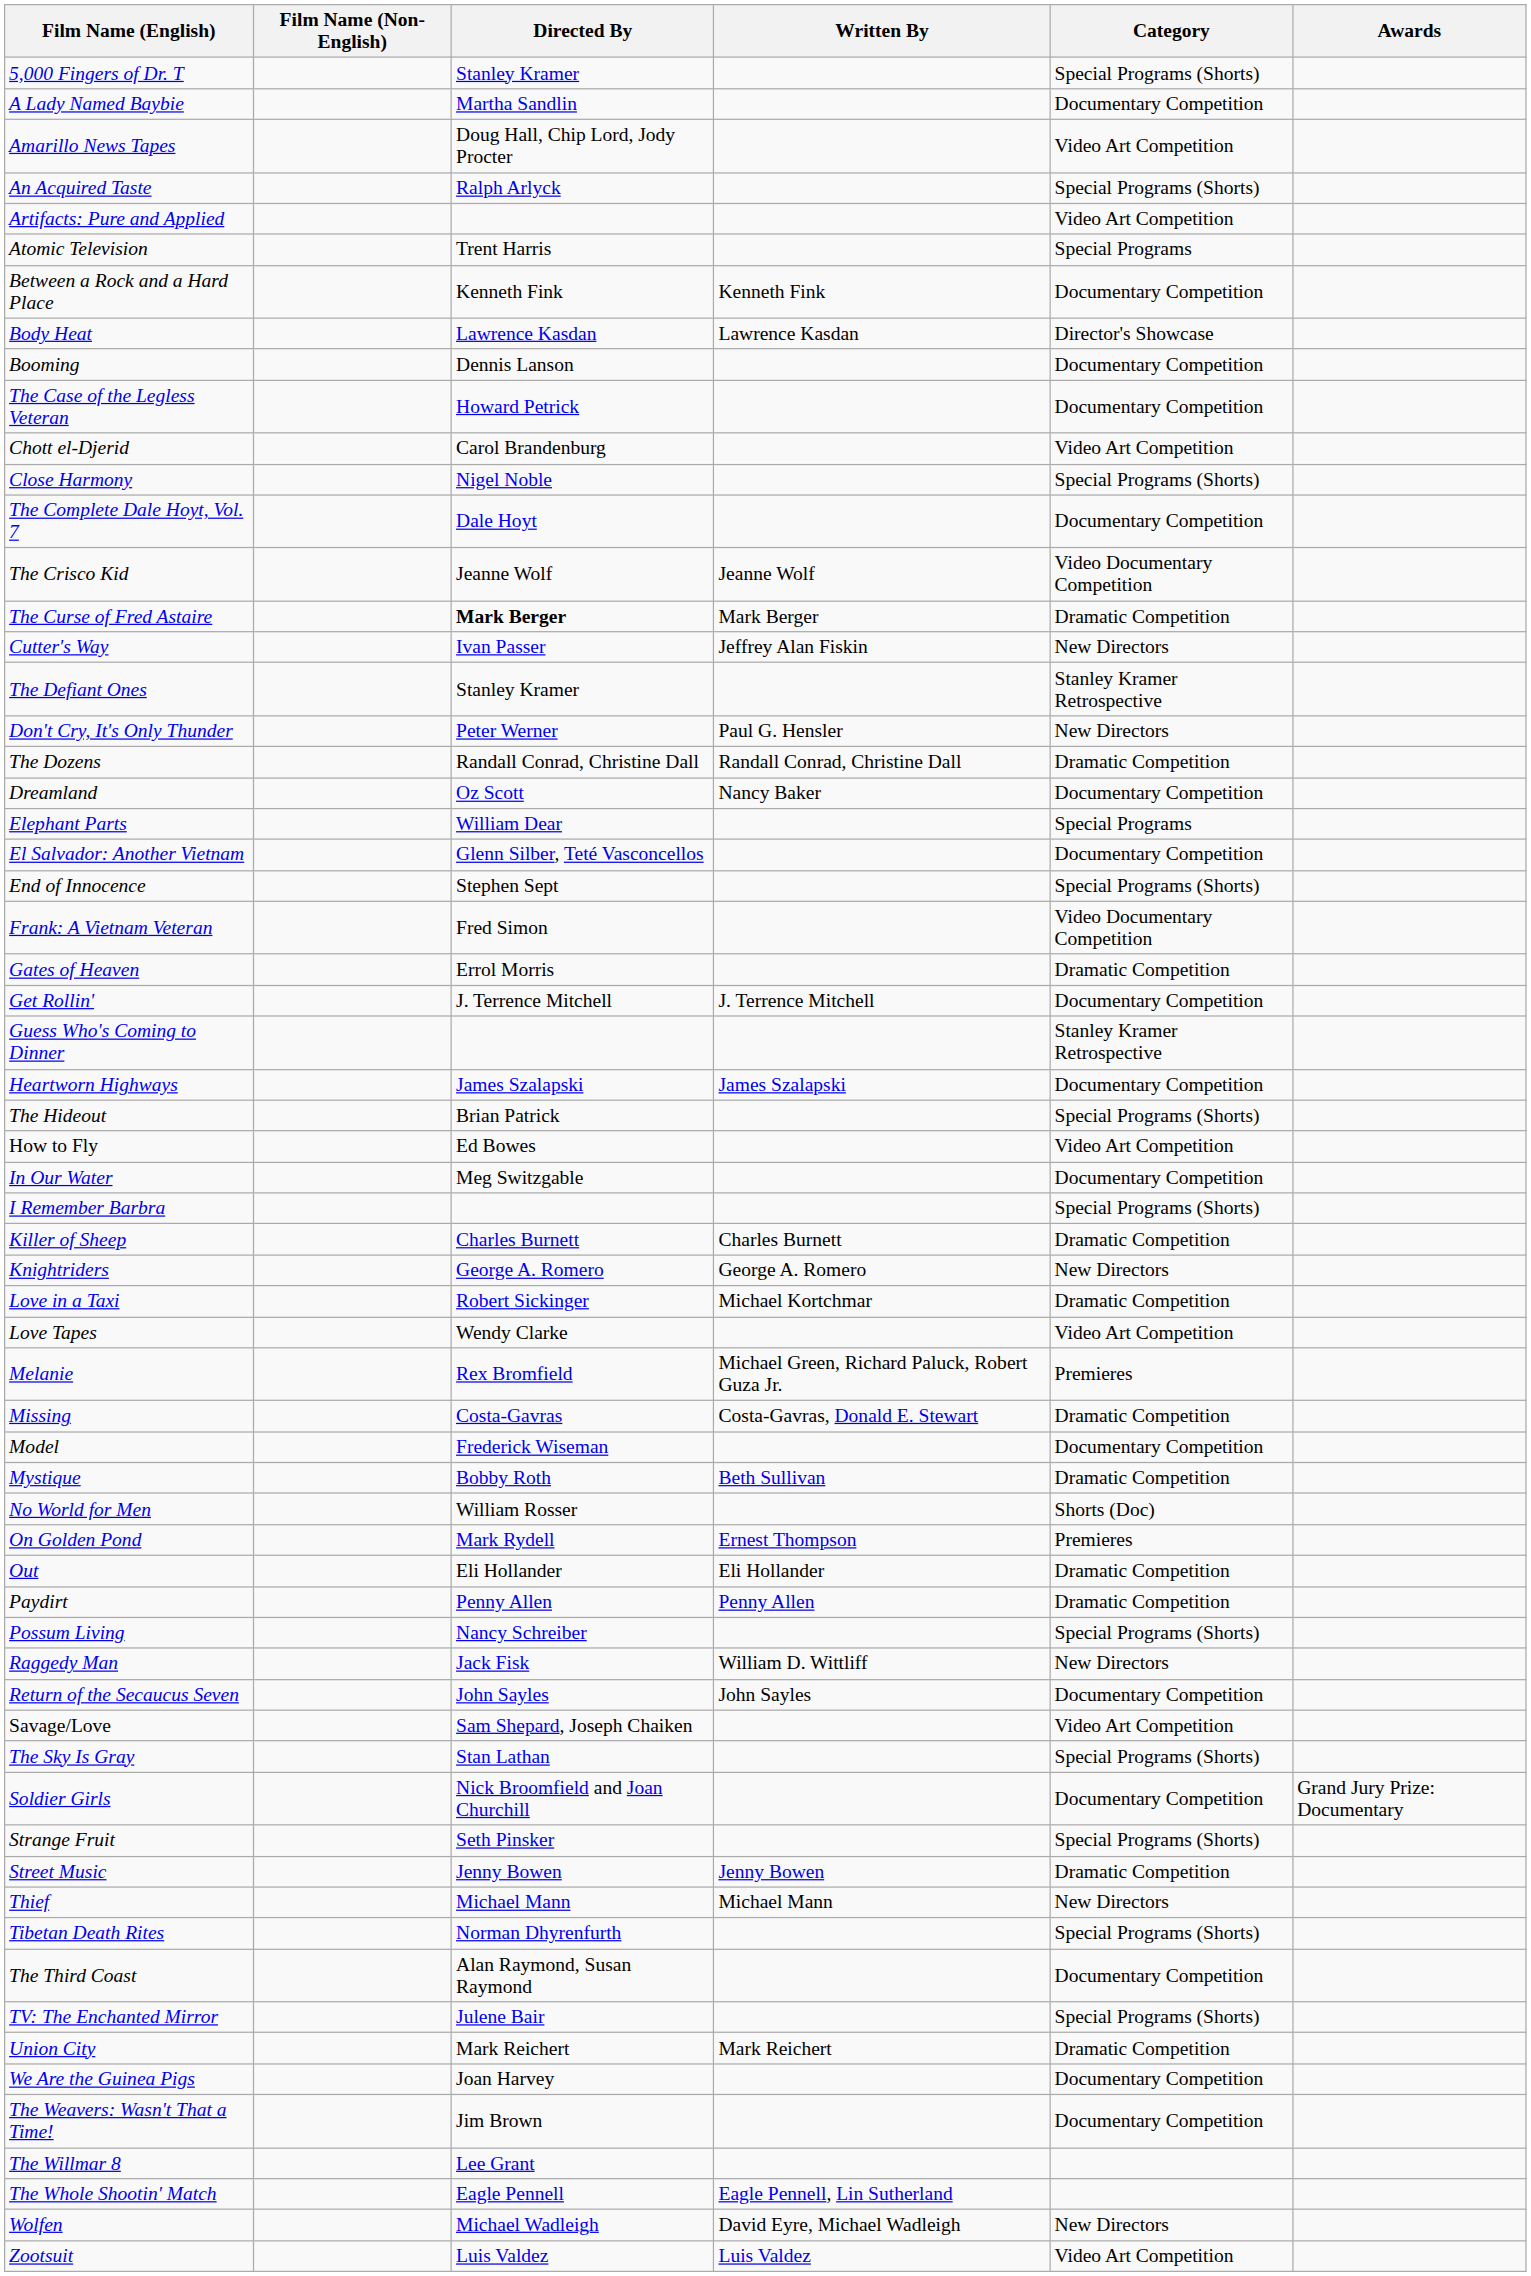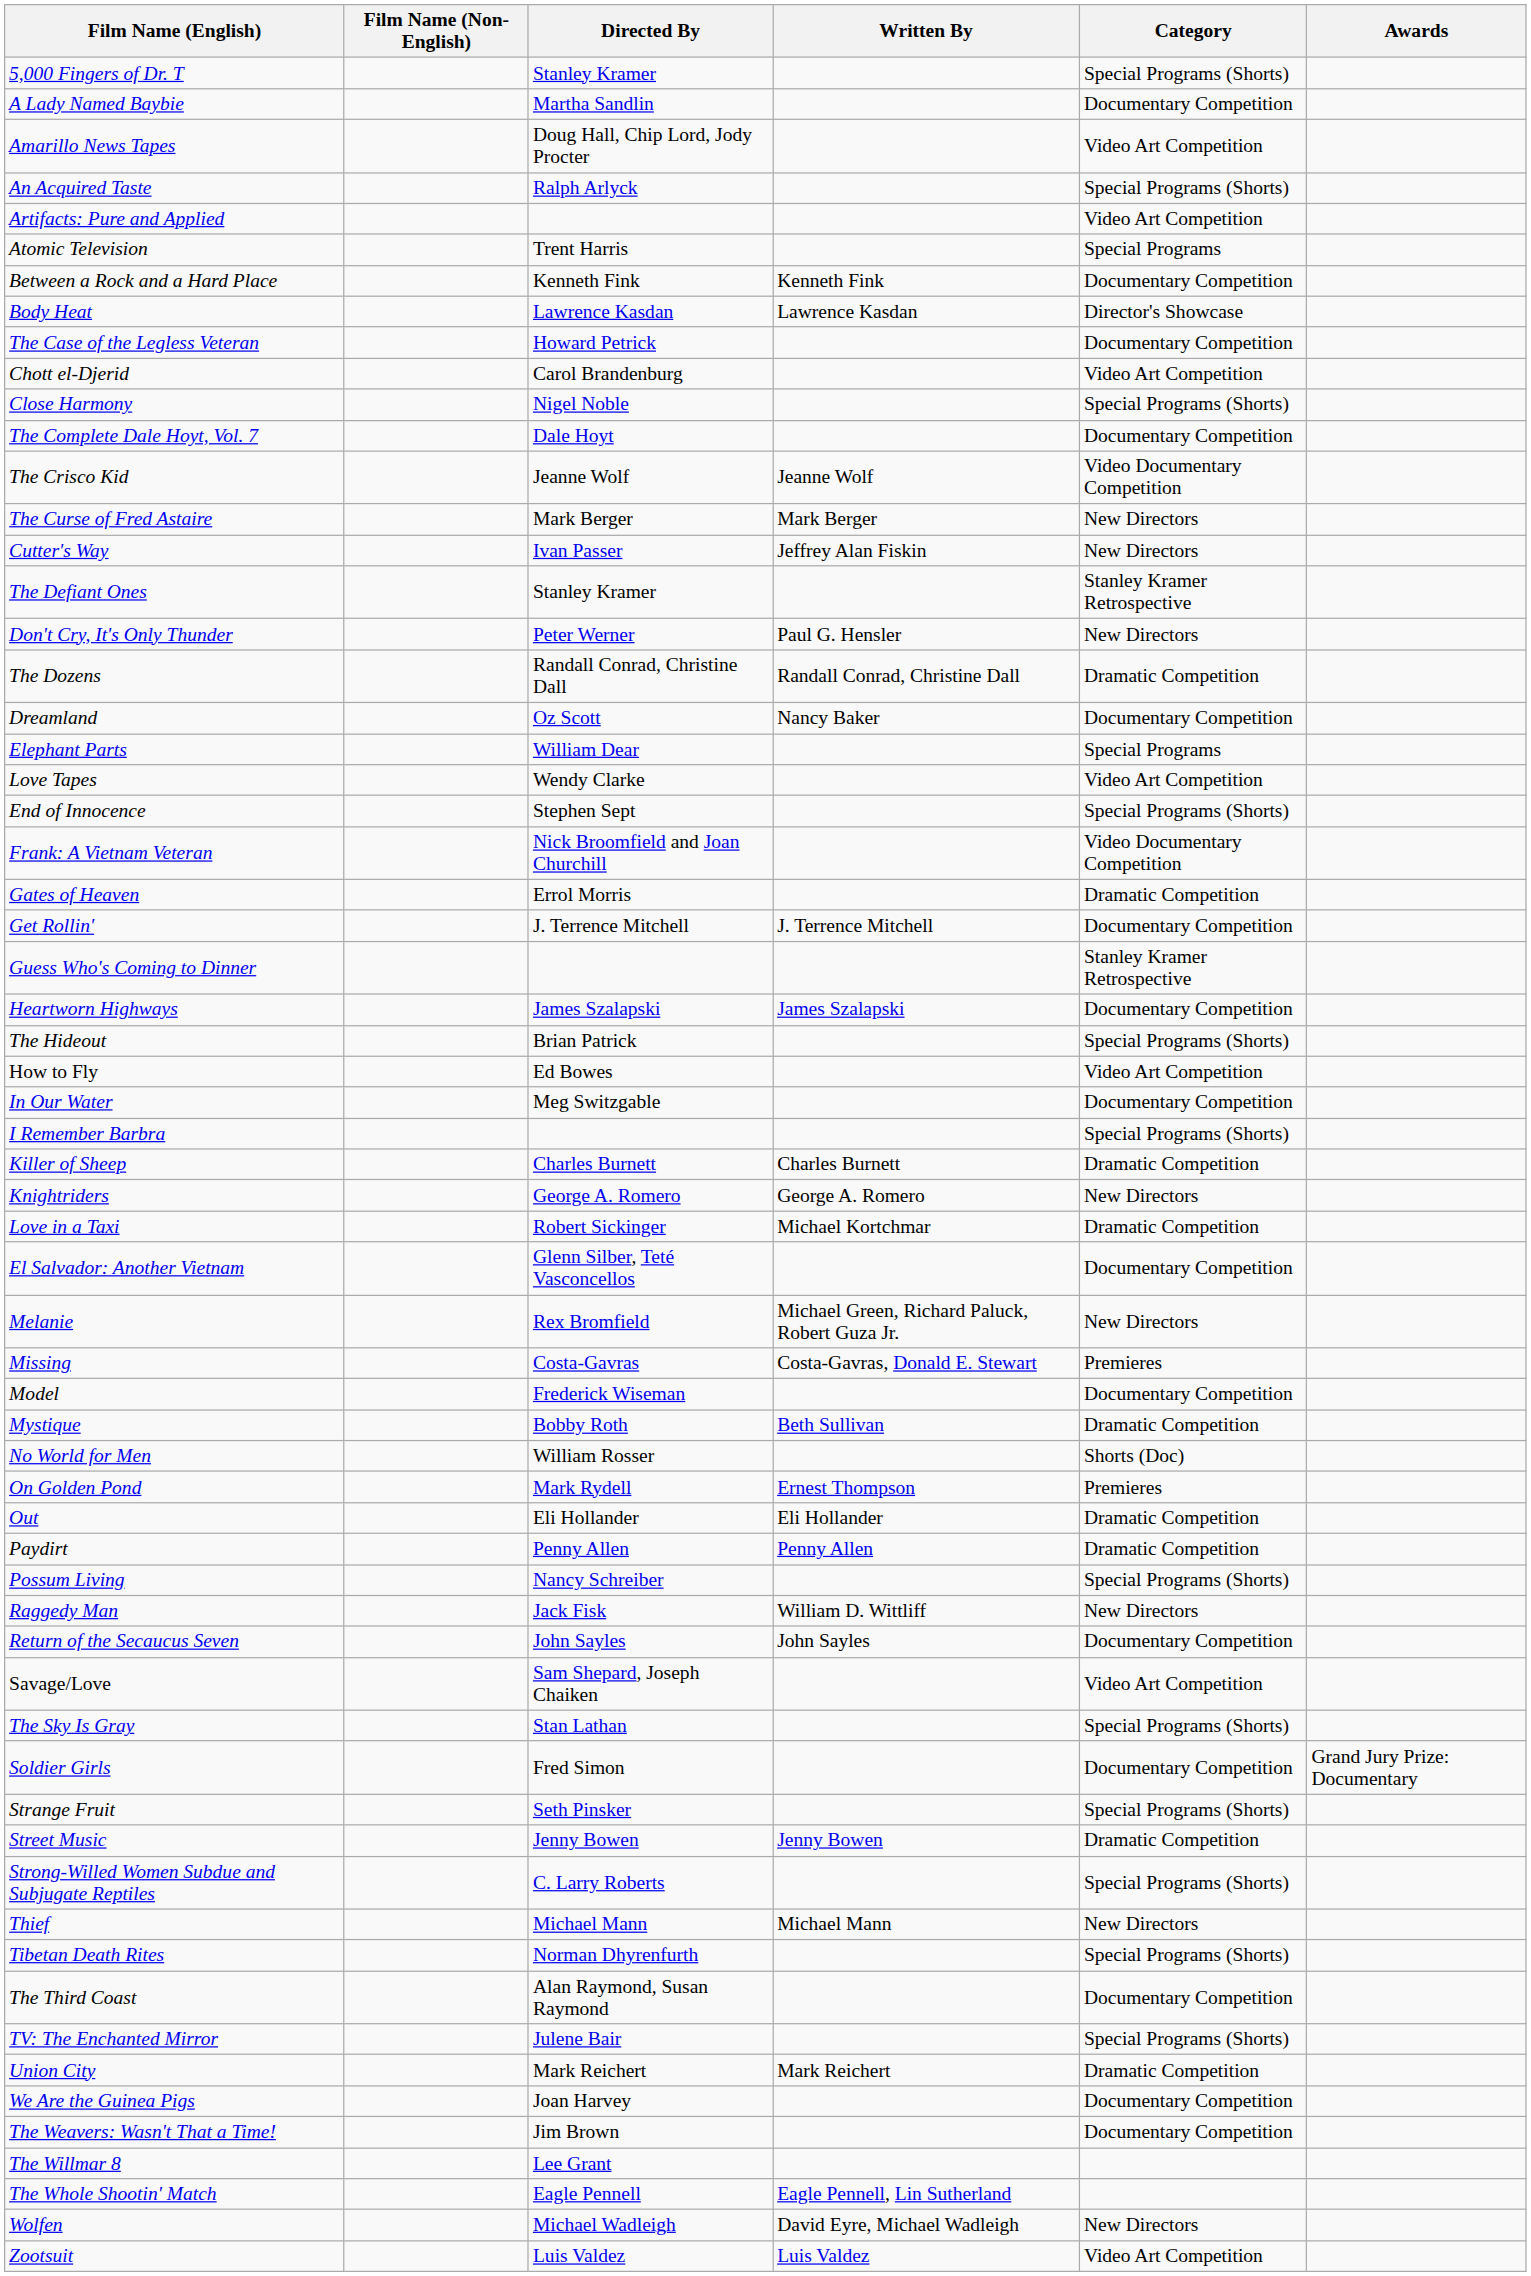- row: Booming | Dennis Lanson | Documentary Competition
The Curse of Fred Astaire | Directed By: bold -> normal
The Curse of Fred Astaire | Category: Dramatic Competition -> New Directors
rows swapped: El Salvador: Another Vietnam <-> Love Tapes
Frank: A Vietnam Veteran | Directed By: Fred Simon -> Nick Broomfield and Joan Churchill
Melanie | Category: Premieres -> New Directors
Missing | Category: Dramatic Competition -> Premieres
Soldier Girls | Directed By: Nick Broomfield and Joan Churchill -> Fred Simon
+ row: Strong-Willed Women Subdue and Subjugate Reptiles | C. Larry Roberts | Special Programs (Shorts)
